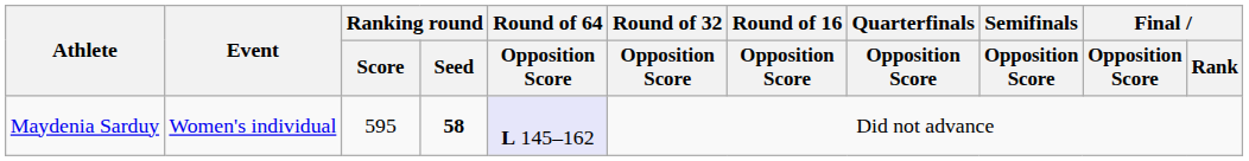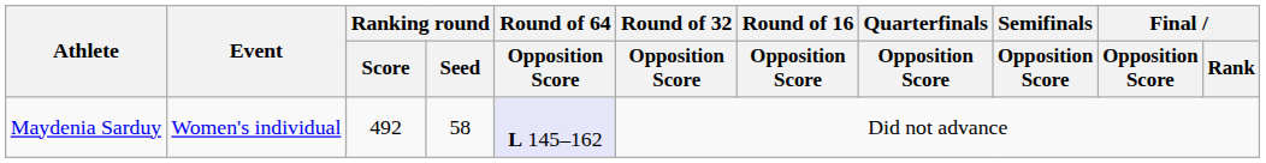Maydenia Sarduy | Ranking round / Score: 595 -> 492
Maydenia Sarduy | Ranking round / Seed: bold -> normal
